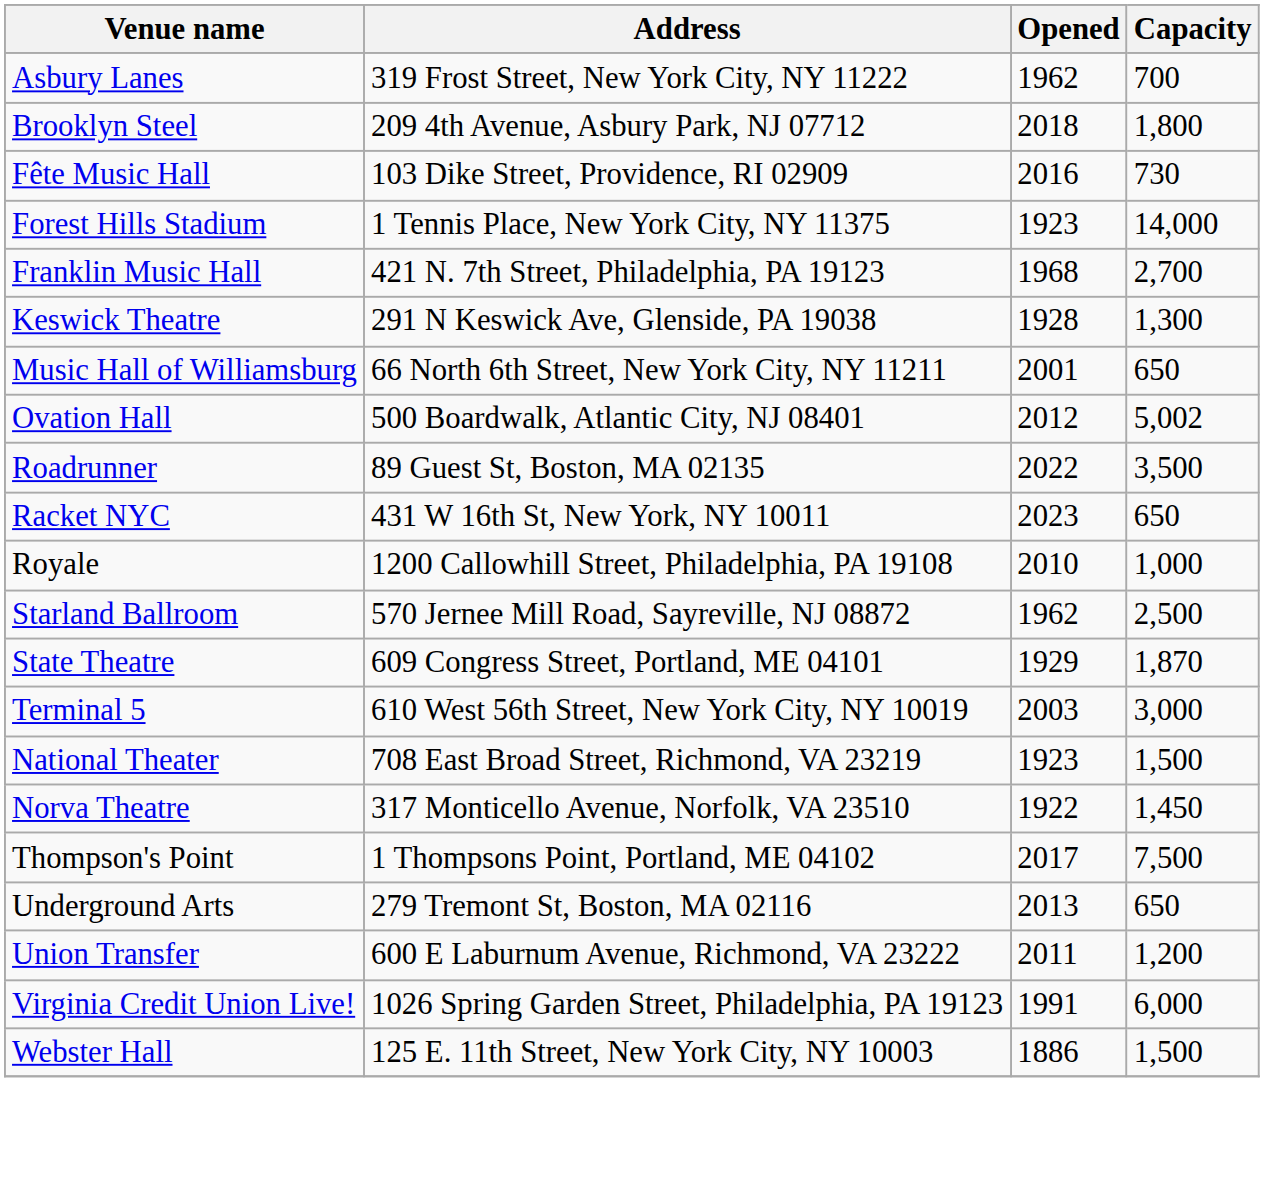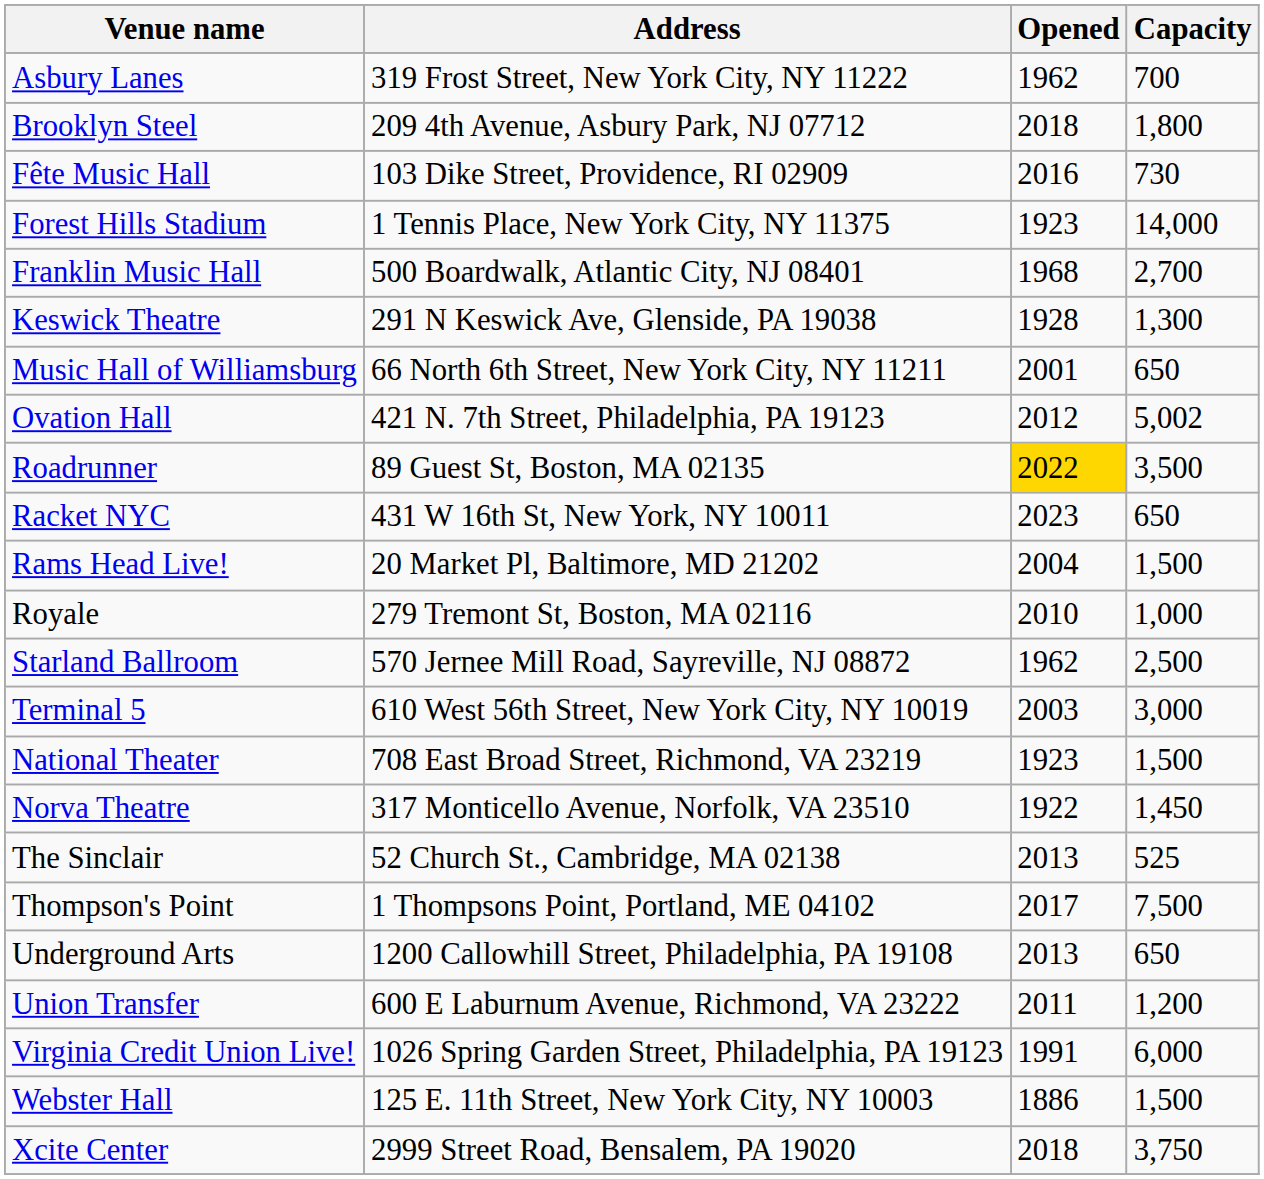Franklin Music Hall | Address: 421 N. 7th Street, Philadelphia, PA 19123 -> 500 Boardwalk, Atlantic City, NJ 08401
Ovation Hall | Address: 500 Boardwalk, Atlantic City, NJ 08401 -> 421 N. 7th Street, Philadelphia, PA 19123
Roadrunner | Opened: no background -> gold background
+ row: Rams Head Live! | 20 Market Pl, Baltimore, MD 21202 | 2004 | 1,500
Royale | Address: 1200 Callowhill Street, Philadelphia, PA 19108 -> 279 Tremont St, Boston, MA 02116
- row: State Theatre | 609 Congress Street, Portland, ME 04101 | 1929 | 1,870
+ row: The Sinclair | 52 Church St., Cambridge, MA 02138 | 2013 | 525
Underground Arts | Address: 279 Tremont St, Boston, MA 02116 -> 1200 Callowhill Street, Philadelphia, PA 19108
+ row: Xcite Center | 2999 Street Road, Bensalem, PA 19020 | 2018 | 3,750
